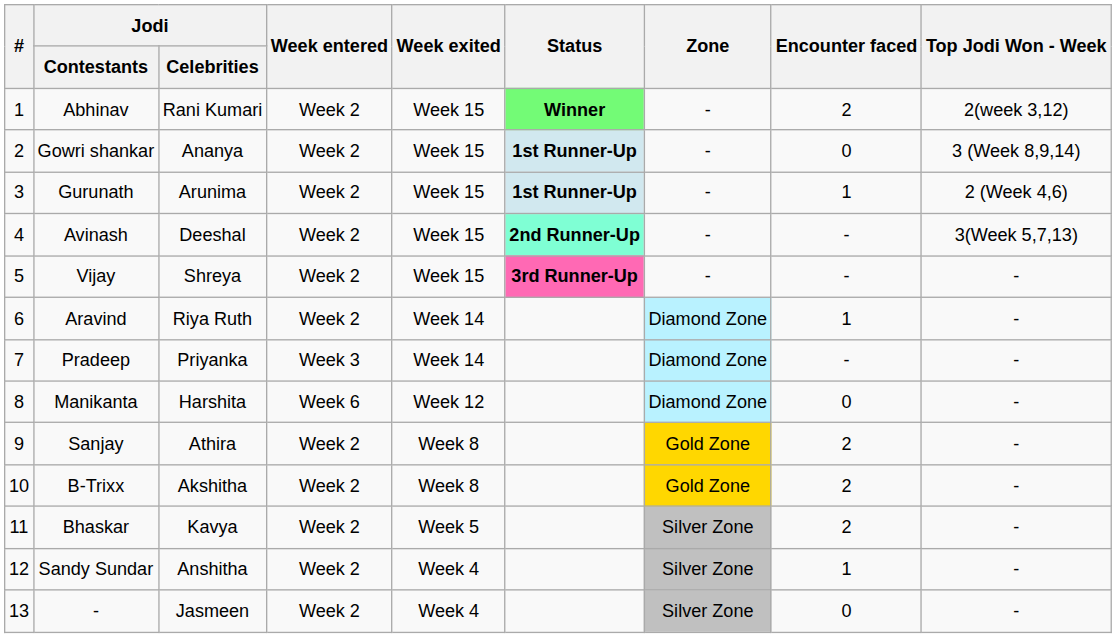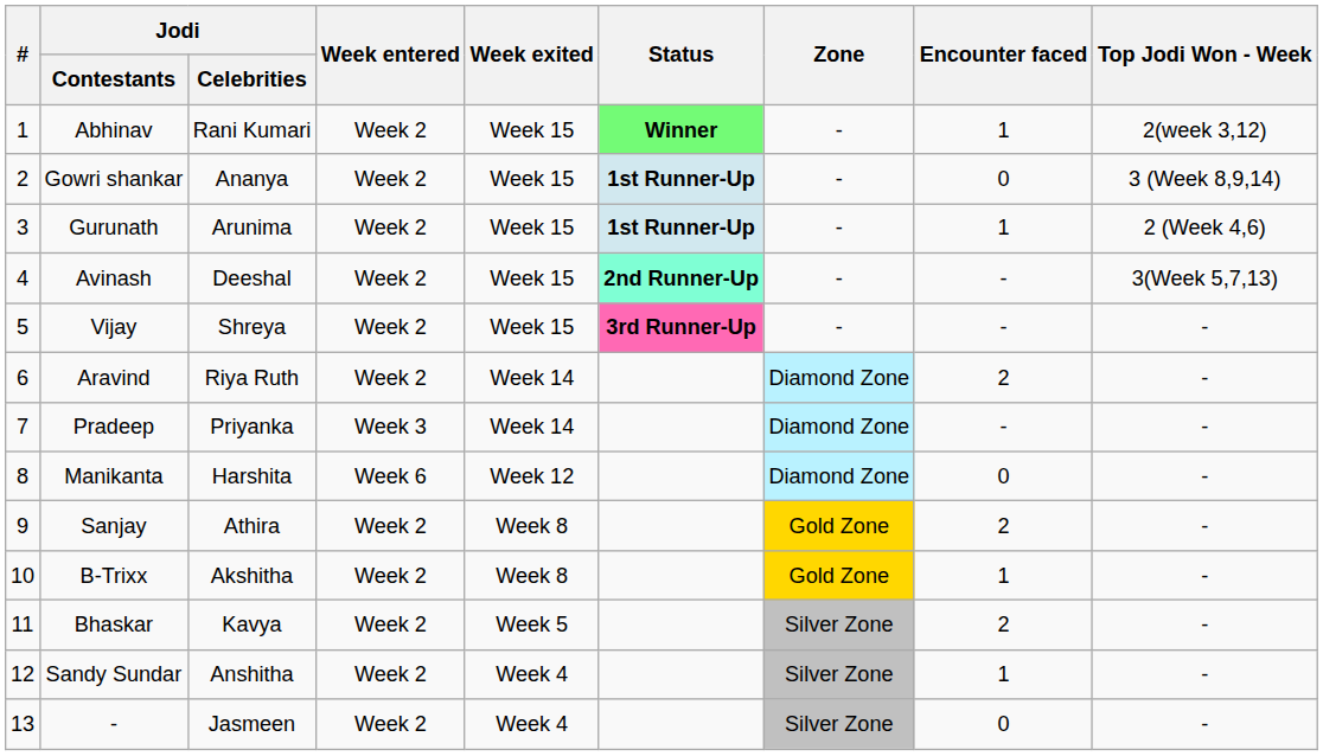Abhinav | Encounter faced: 2 -> 1
Aravind | Encounter faced: 1 -> 2
B-Trixx | Encounter faced: 2 -> 1
